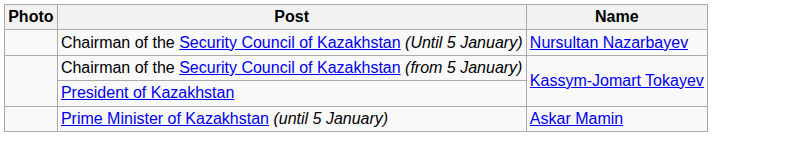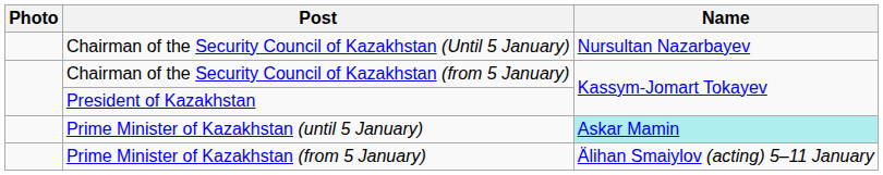Prime Minister of Kazakhstan (until 5 January) | Name: no background -> paleturquoise background
+ row: Prime Minister of Kazakhstan (from 5 January) | Älihan Smaiylov (acting) 5–11 January
